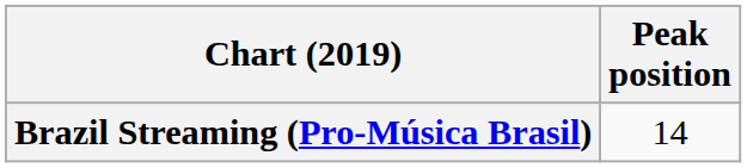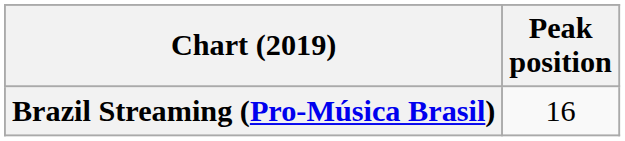Brazil Streaming (Pro-Música Brasil) | Peak position: 14 -> 16
